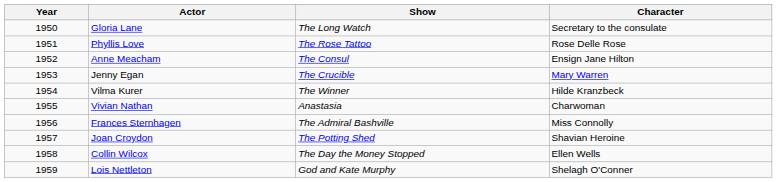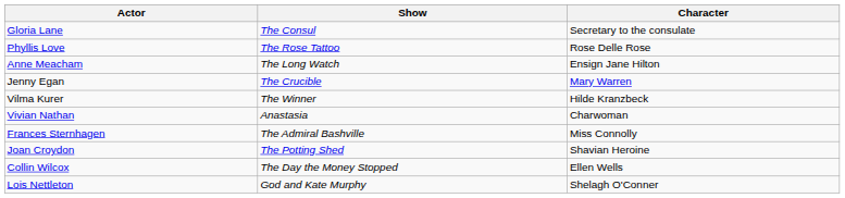- column: Year | 1950 | 1951 | 1952 | 1953 | 1954 | 1955 | 1956 | 1957 | 1958 | 1959
Gloria Lane | Show: The Long Watch -> The Consul
Anne Meacham | Show: The Consul -> The Long Watch
